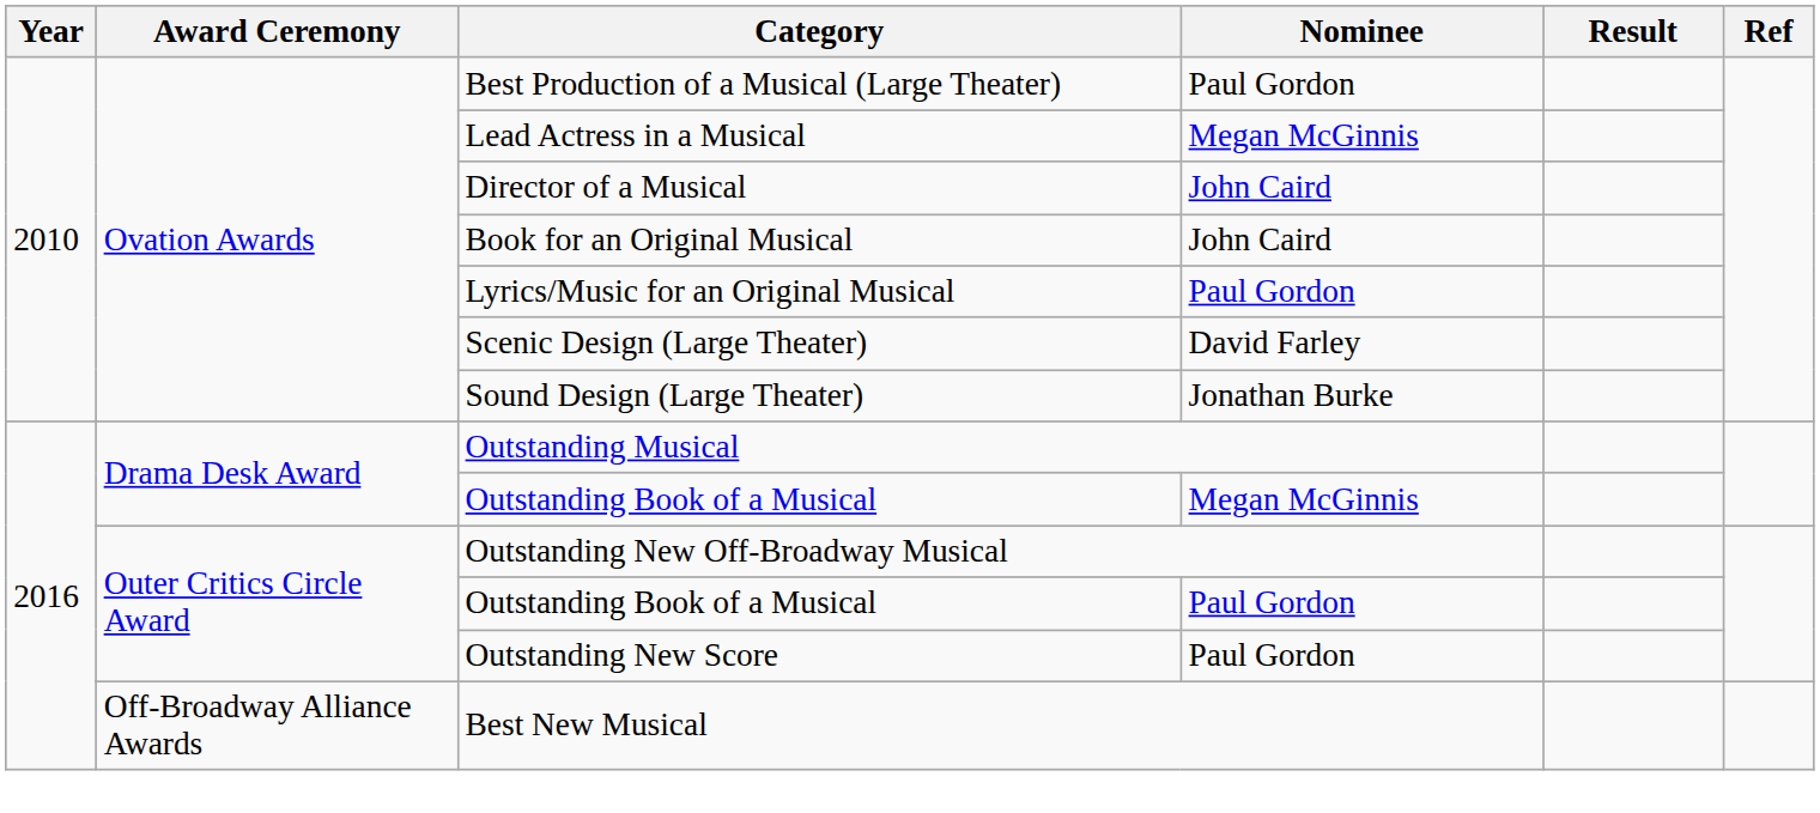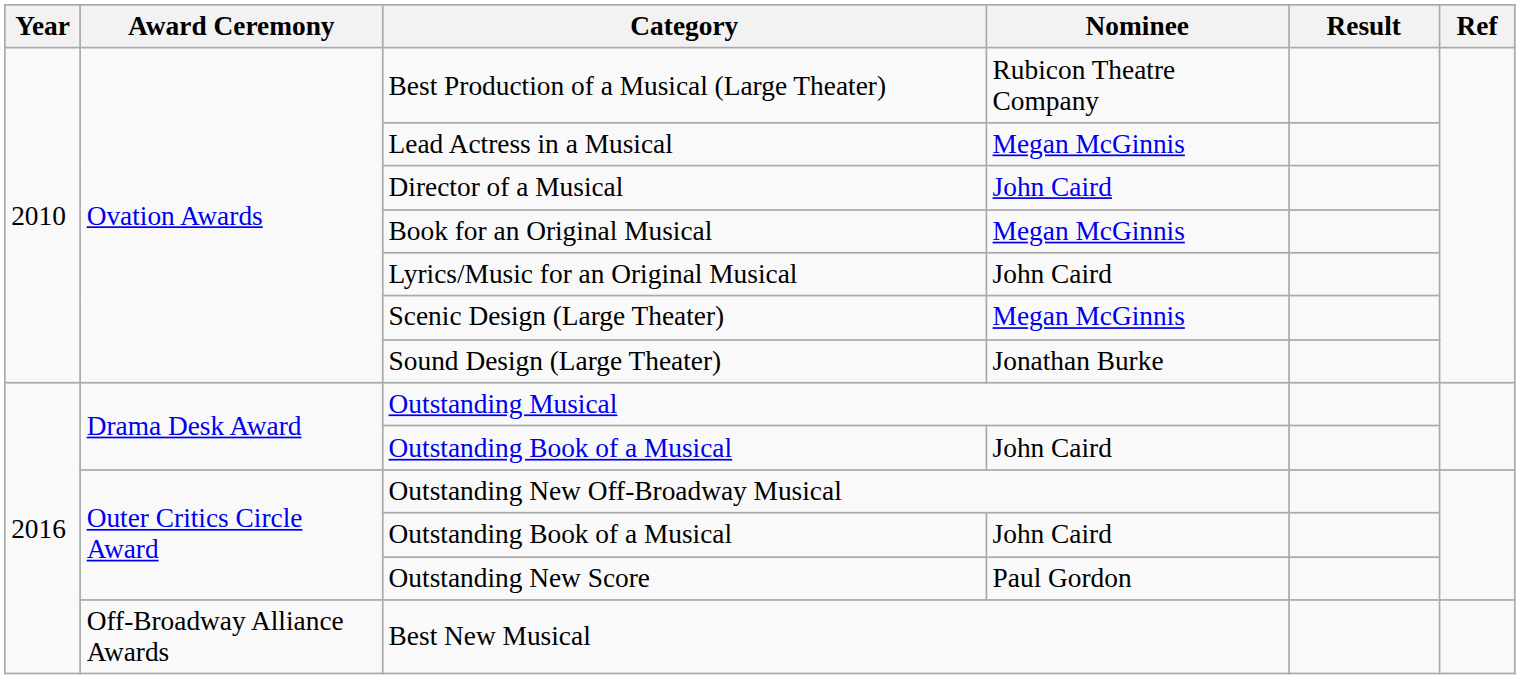Best Production of a Musical (Large Theater) | Nominee: Paul Gordon -> Rubicon Theatre Company
Book for an Original Musical | Nominee: John Caird -> Megan McGinnis
Lyrics/Music for an Original Musical | Nominee: Paul Gordon -> John Caird
Scenic Design (Large Theater) | Nominee: David Farley -> Megan McGinnis
Drama Desk Award / Outstanding Book of a Musical | Nominee: Megan McGinnis -> John Caird
Outer Critics Circle Award / Outstanding Book of a Musical | Nominee: Paul Gordon -> John Caird
